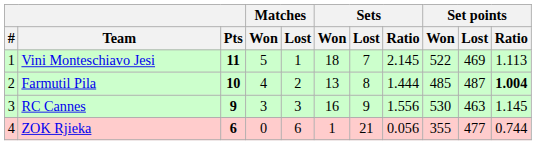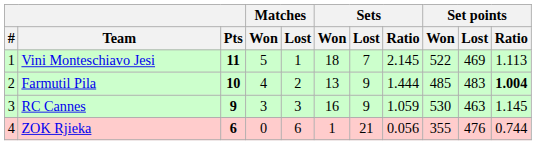Farmutil Pila | Sets / Lost: 8 -> 9
Farmutil Pila | Set points / Lost: 487 -> 483
RC Cannes | Sets / Ratio: 1.556 -> 1.059
ZOK Rjieka | Set points / Lost: 477 -> 476
